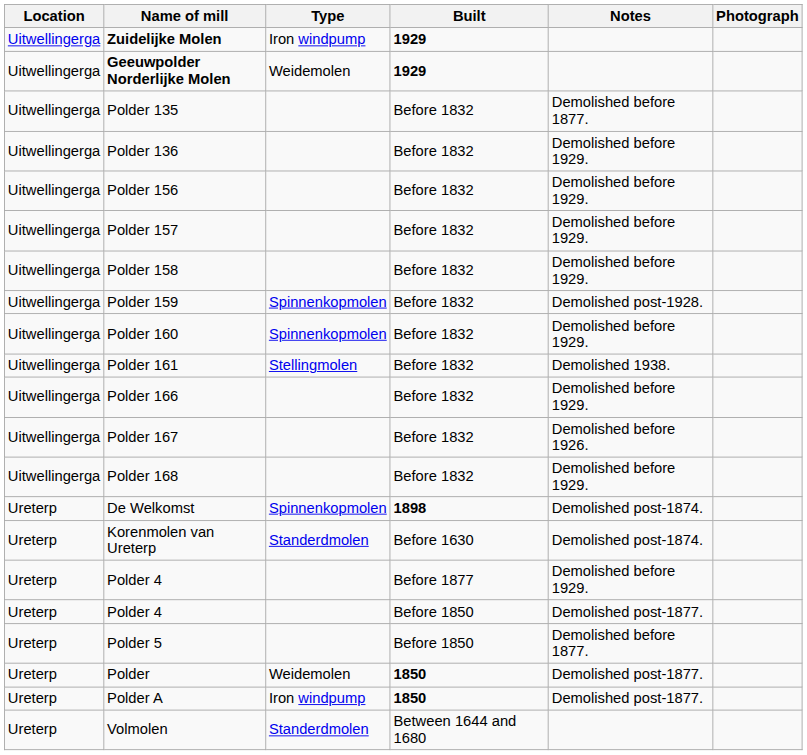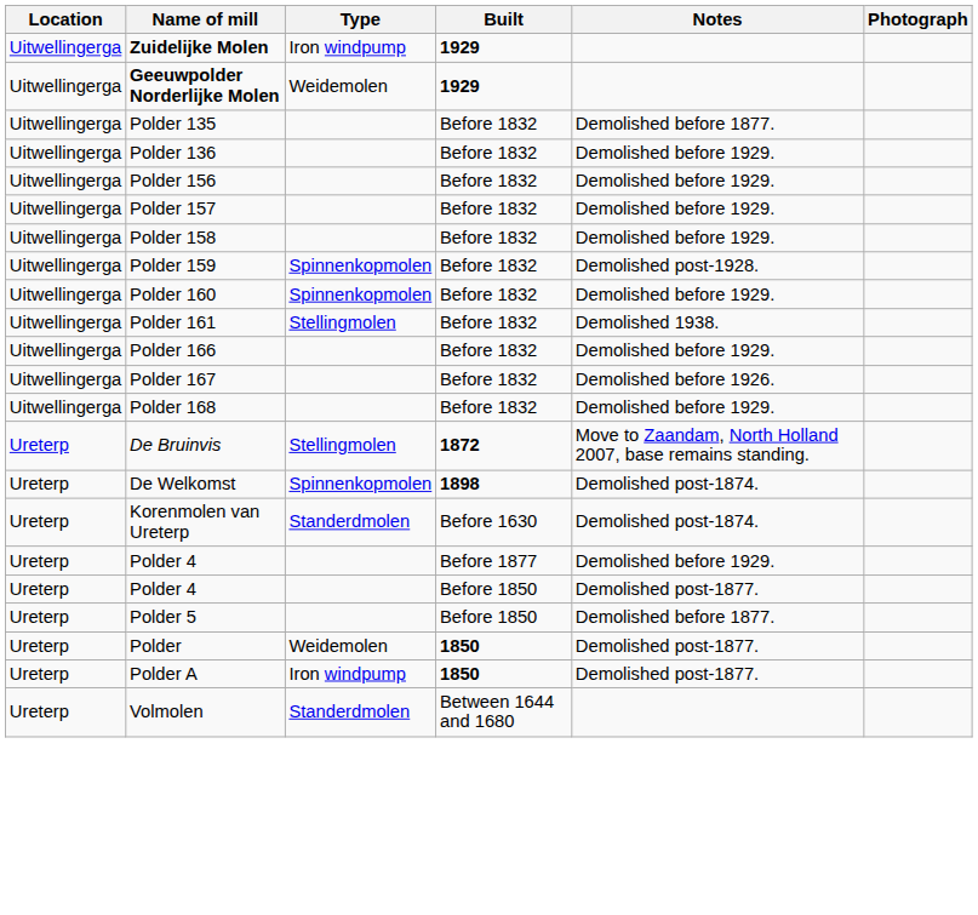+ row: Ureterp | De Bruinvis | Stellingmolen | 1872 | Move to Zaandam, North Holland 2007, base remains standing.
